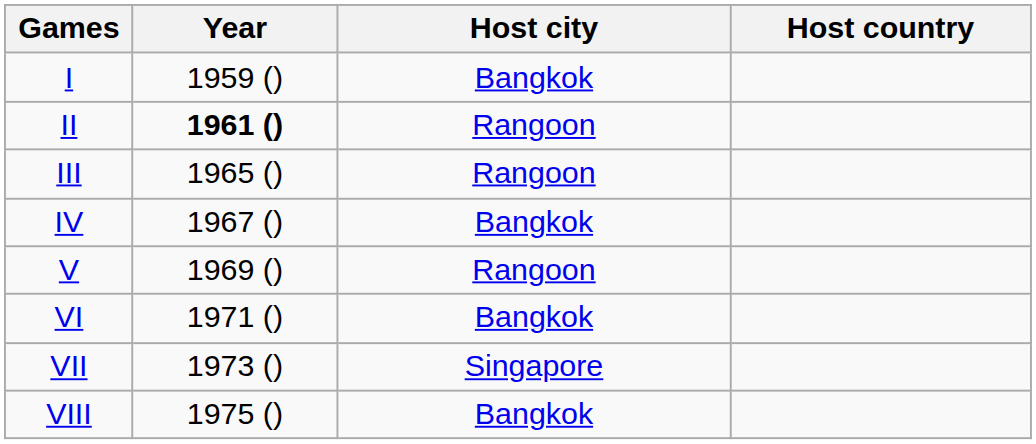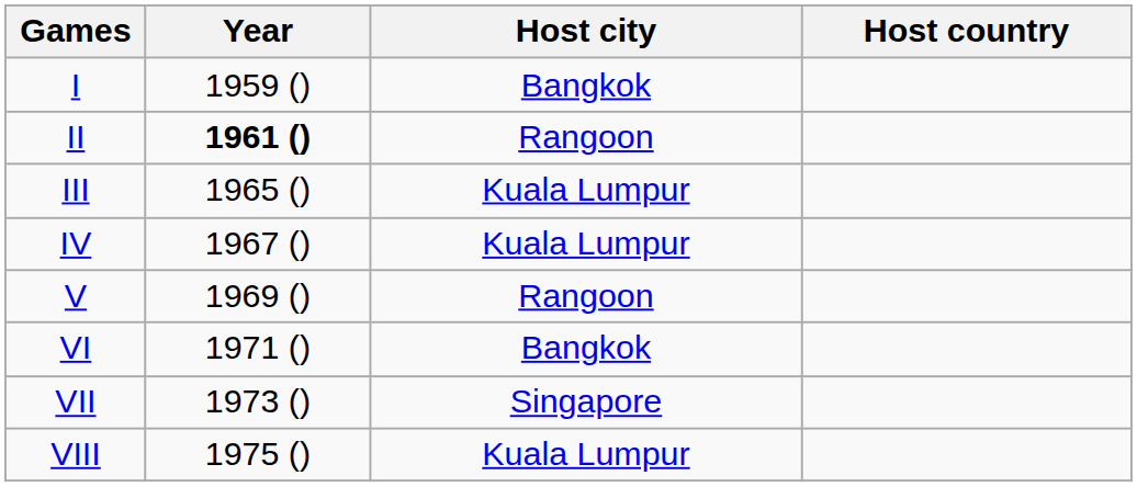III | Host city: Rangoon -> Kuala Lumpur
IV | Host city: Bangkok -> Kuala Lumpur
VIII | Host city: Bangkok -> Kuala Lumpur
